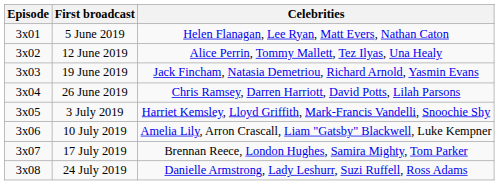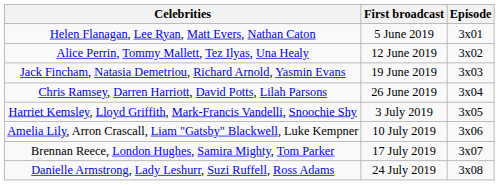columns swapped: Episode <-> Celebrities
